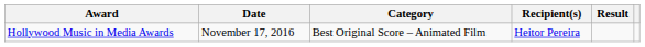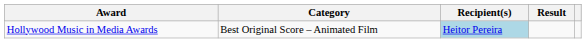- column: Date | November 17, 2016
Hollywood Music in Media Awards | Recipient(s): no background -> lightblue background
